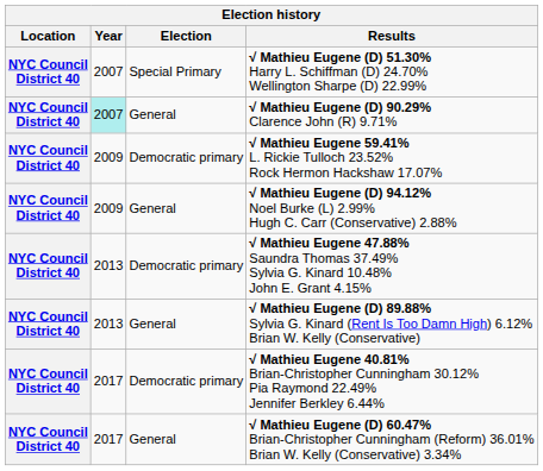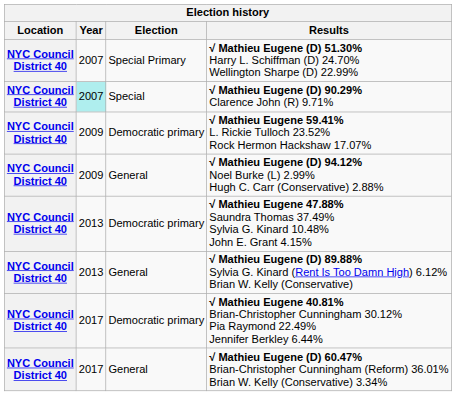√ Mathieu Eugene (D) 90.29% Clarence John (R) 9.71% | Election: General -> Special
